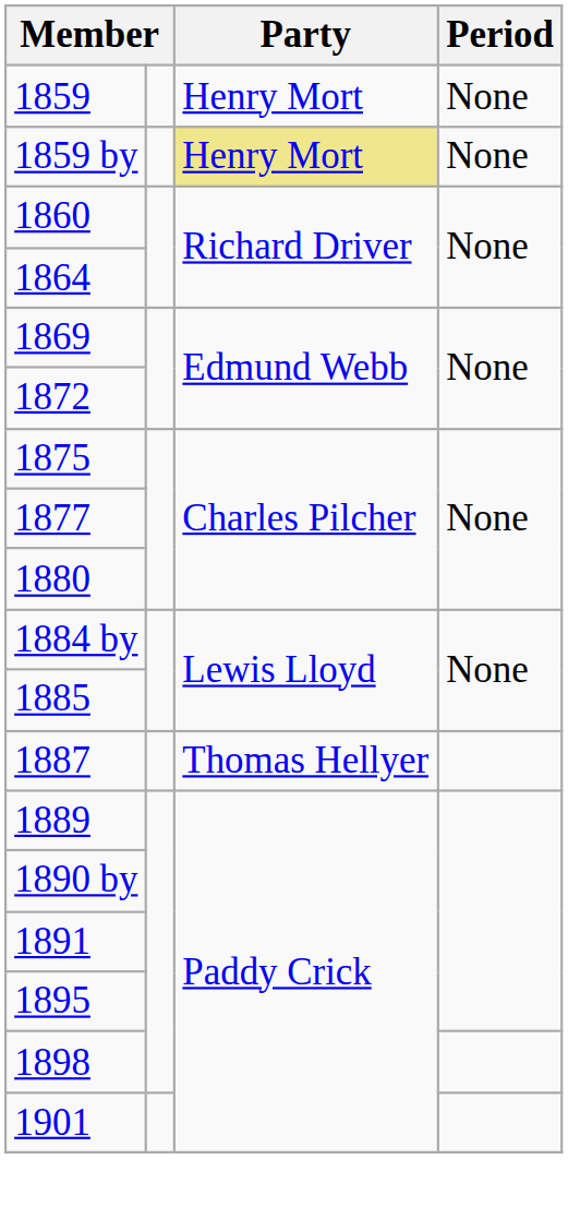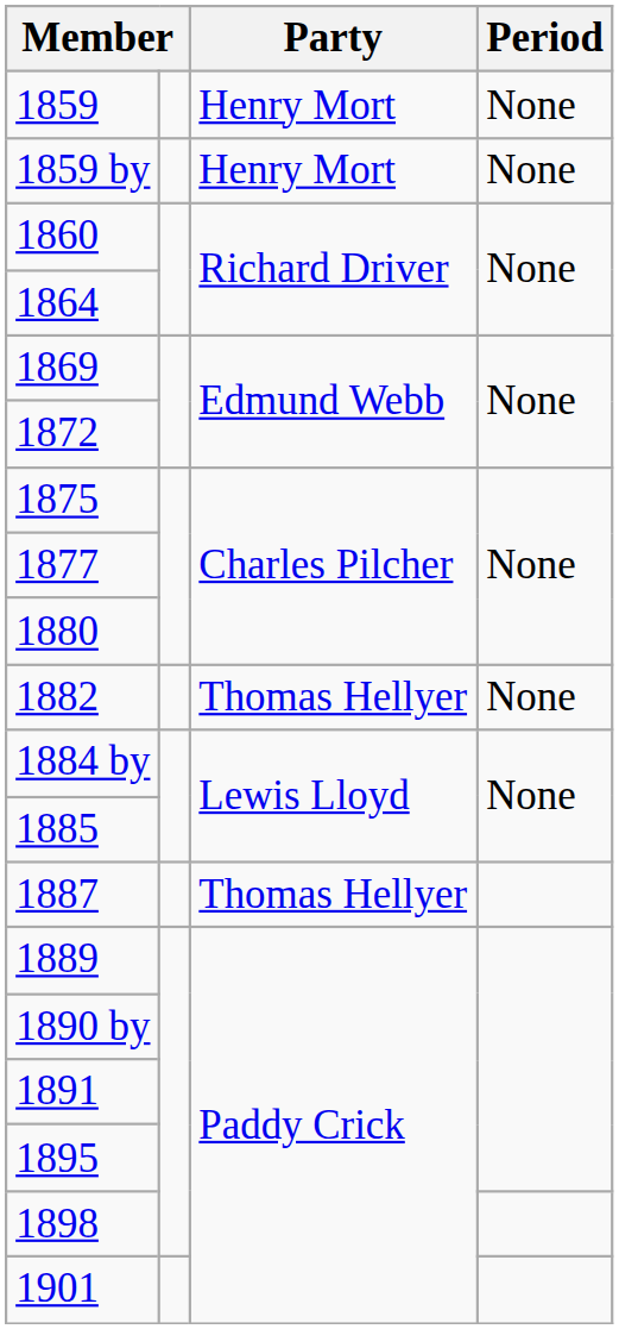1859 by | Party: khaki background -> no background
+ row: 1882 | Thomas Hellyer | None
